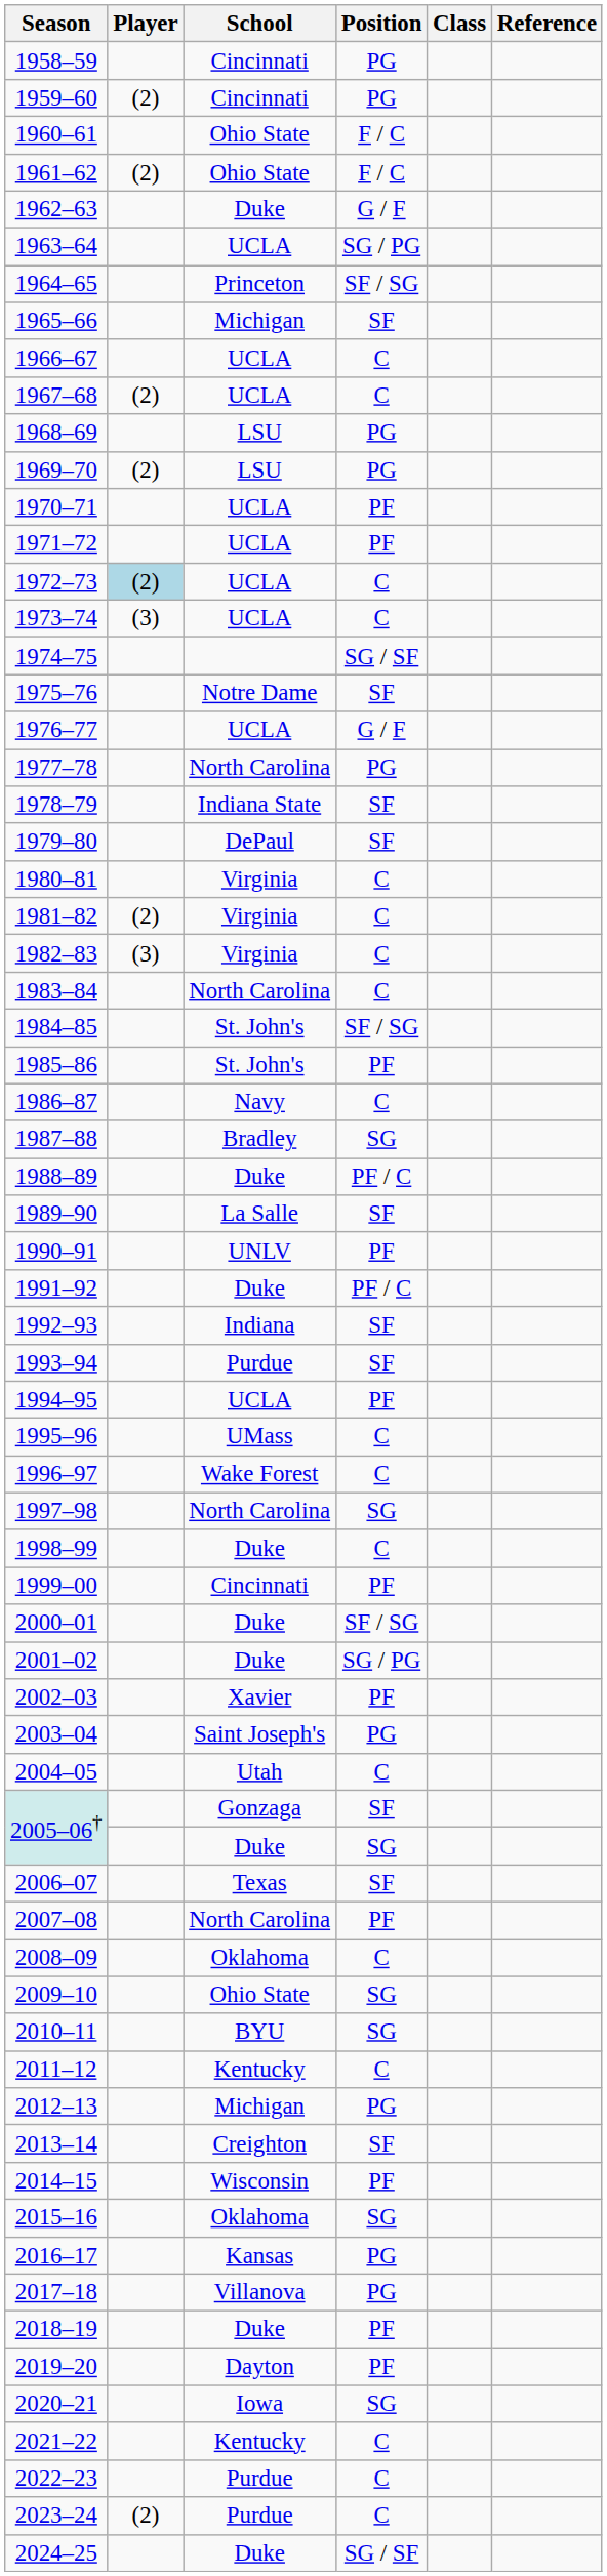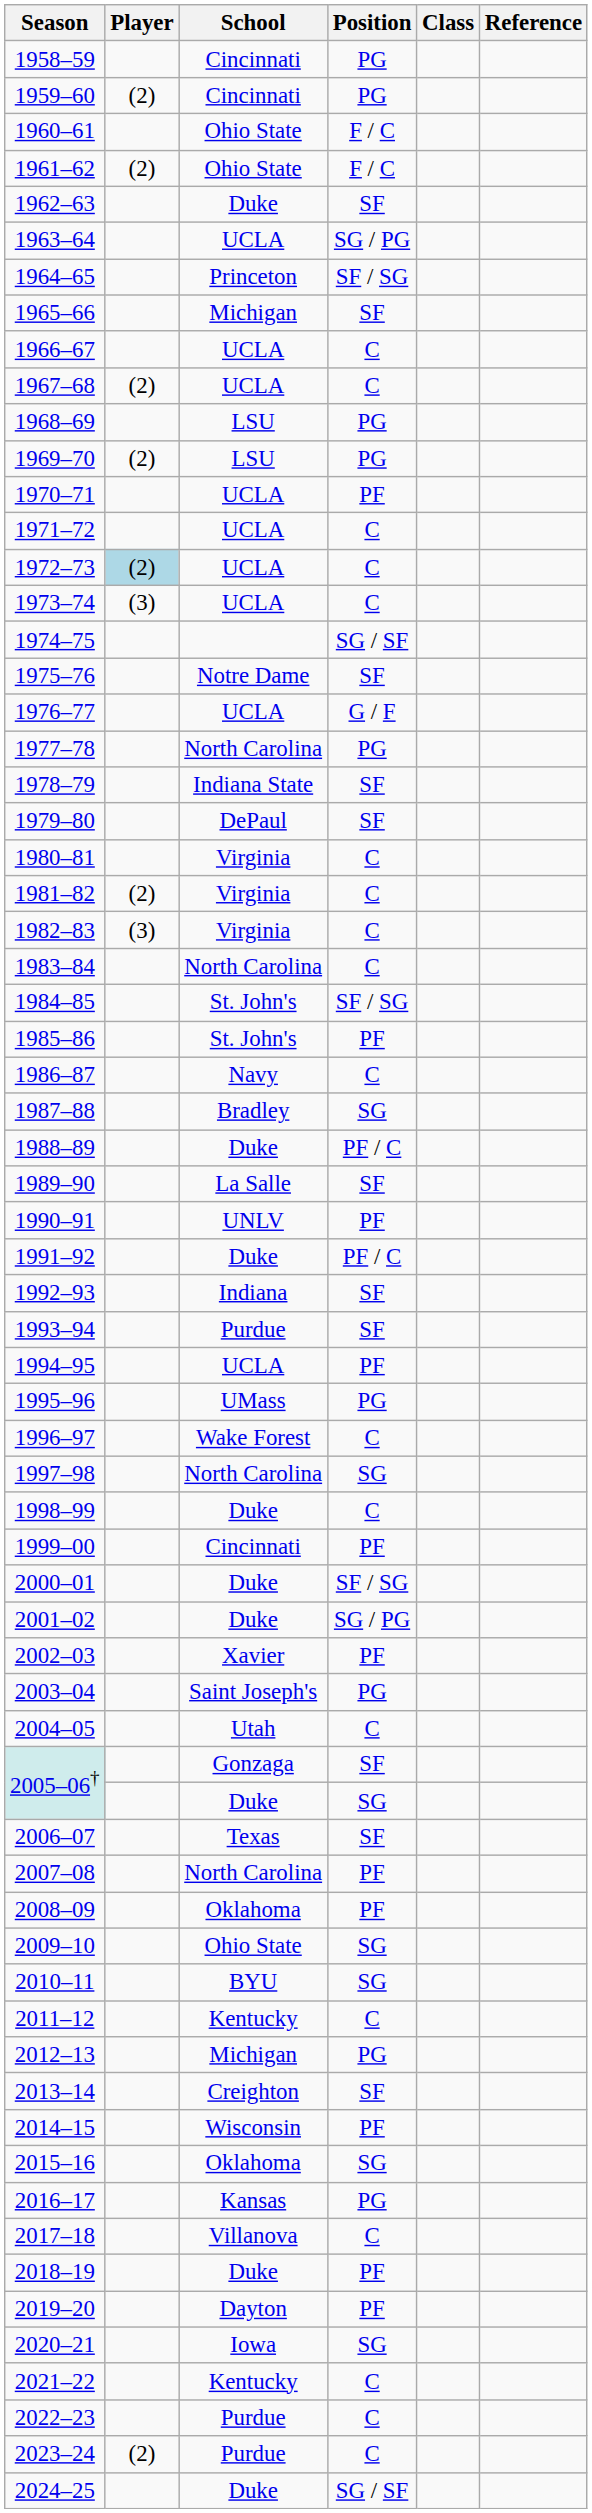1962–63 | Position: G / F -> SF
1971–72 | Position: PF -> C
1995–96 | Position: C -> PG
2008–09 | Position: C -> PF
2017–18 | Position: PG -> C
